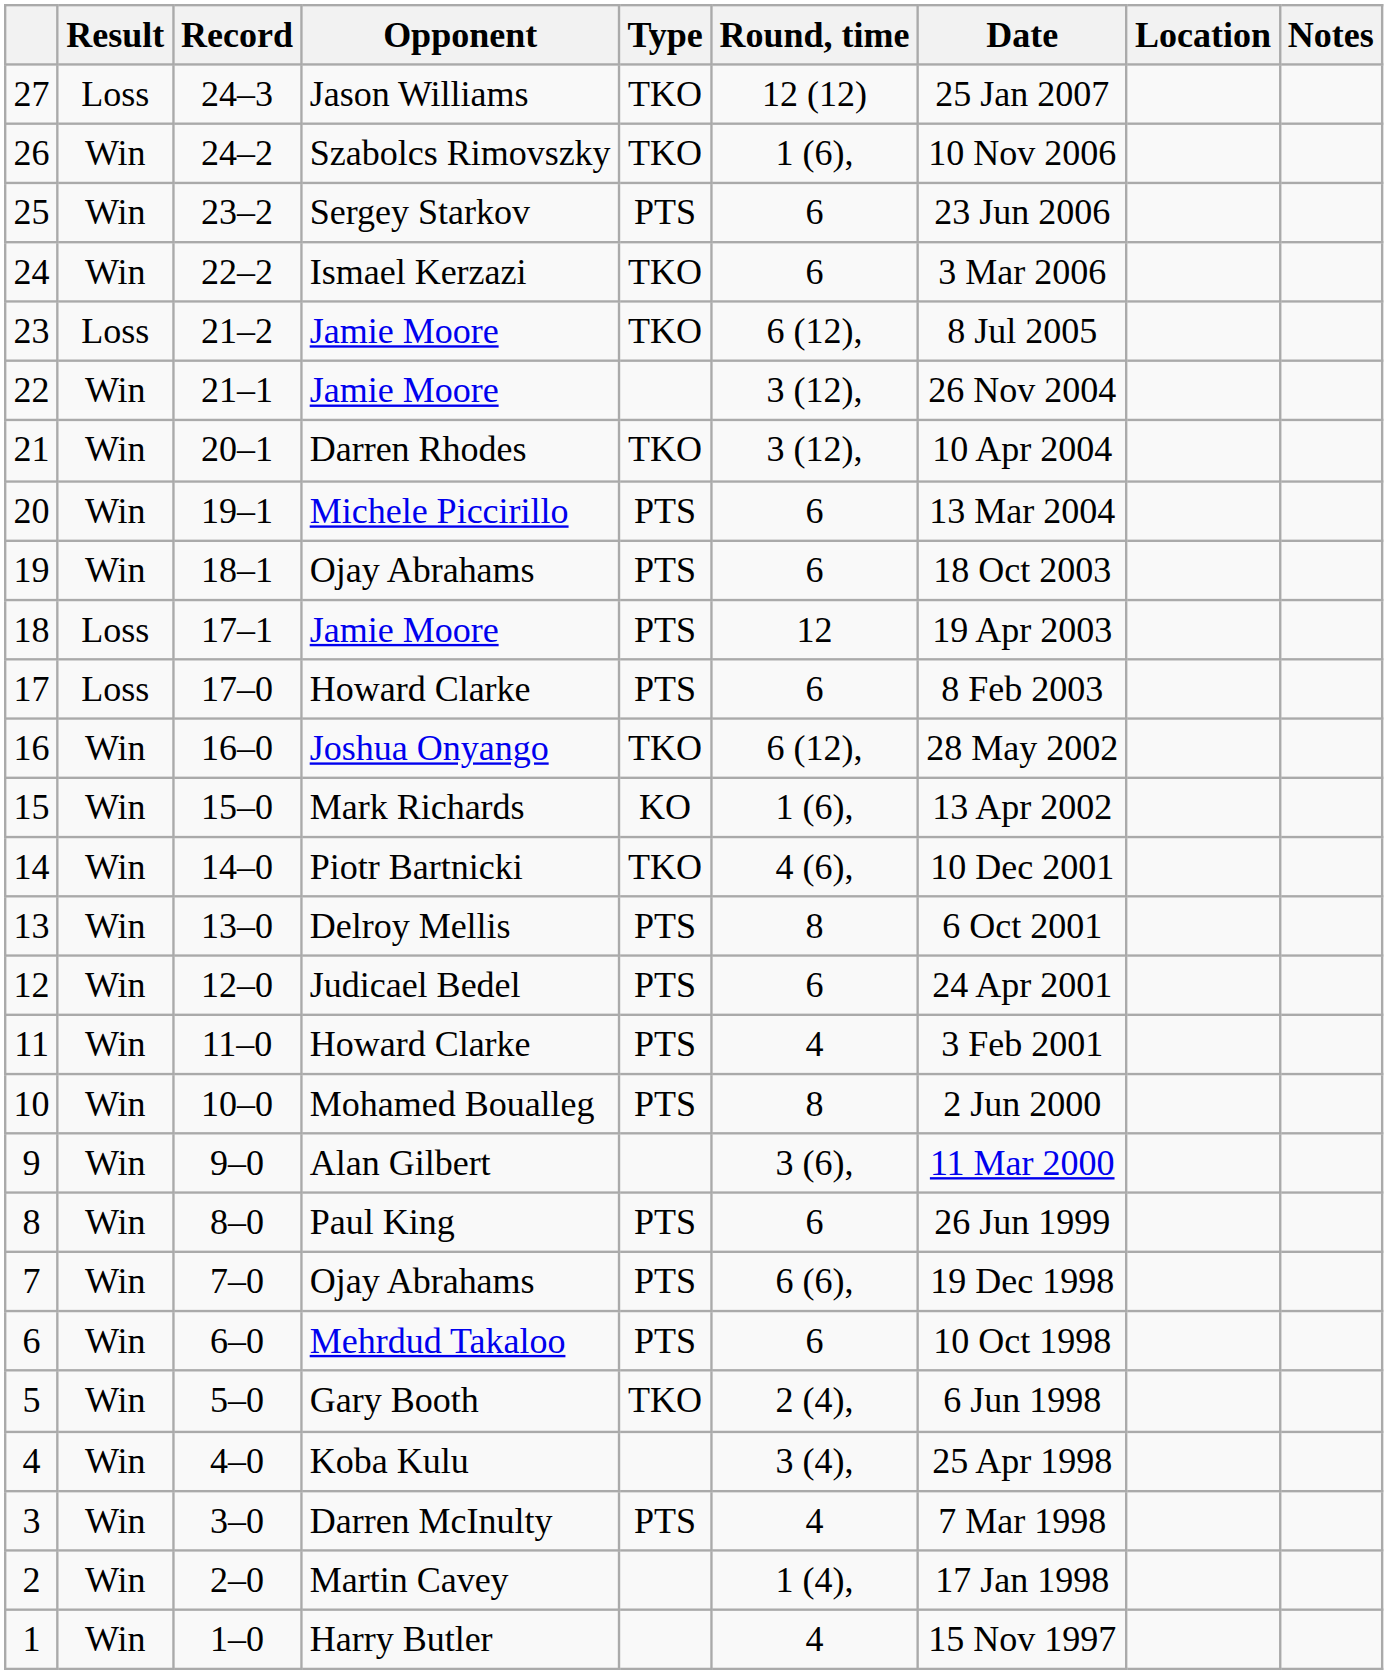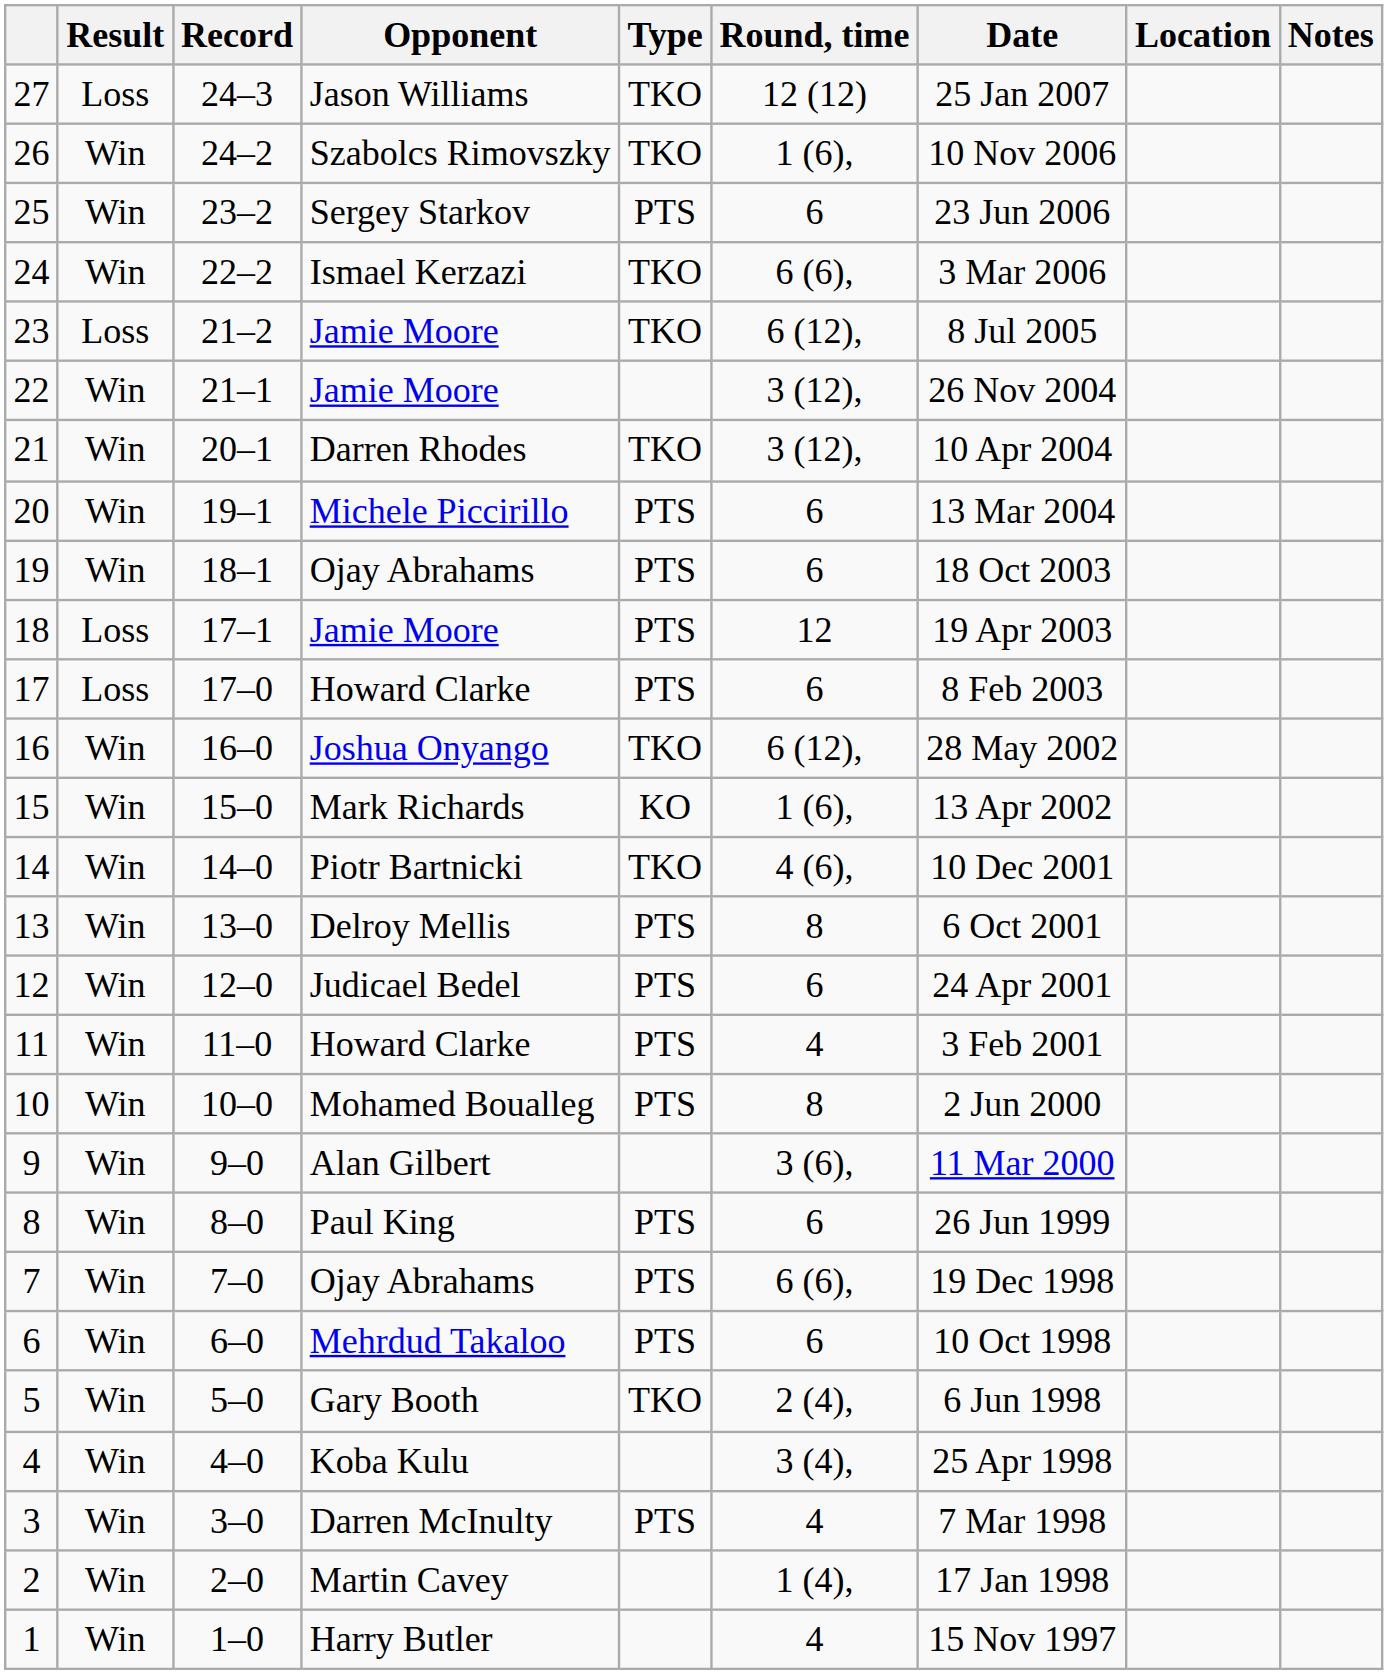24 | Round, time: 6 -> 6 (6),
